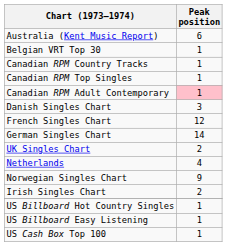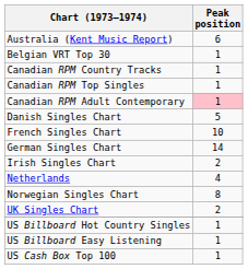Danish Singles Chart | Peak position: 3 -> 5
French Singles Chart | Peak position: 12 -> 10
rows swapped: Irish Singles Chart <-> UK Singles Chart
Norwegian Singles Chart | Peak position: 9 -> 8
